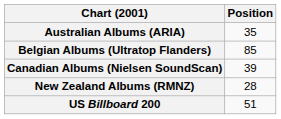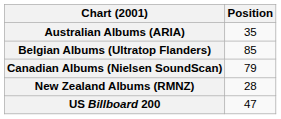Canadian Albums (Nielsen SoundScan) | Position: 39 -> 79
US Billboard 200 | Position: 51 -> 47
